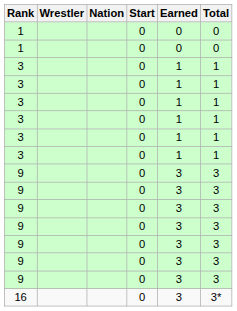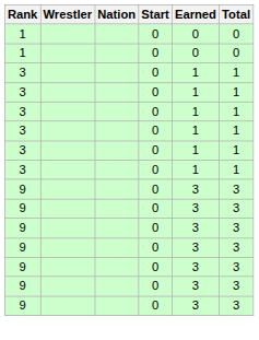- row: 16 | 0 | 3 | 3*
